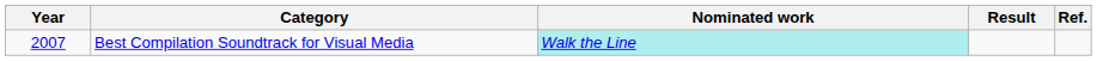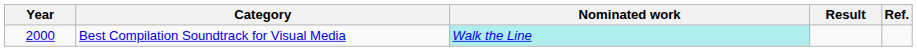Best Compilation Soundtrack for Visual Media | Year: 2007 -> 2000
